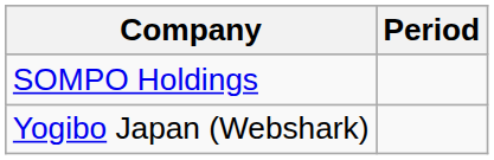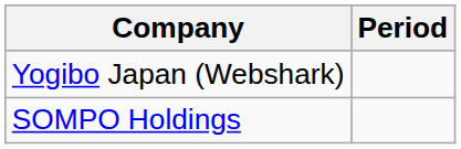rows swapped: Yogibo Japan (Webshark) <-> SOMPO Holdings
